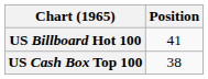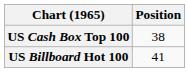rows swapped: US Billboard Hot 100 <-> US Cash Box Top 100
